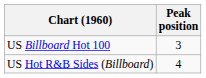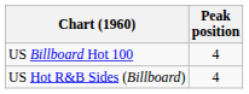US Billboard Hot 100 | Peak position: 3 -> 4
